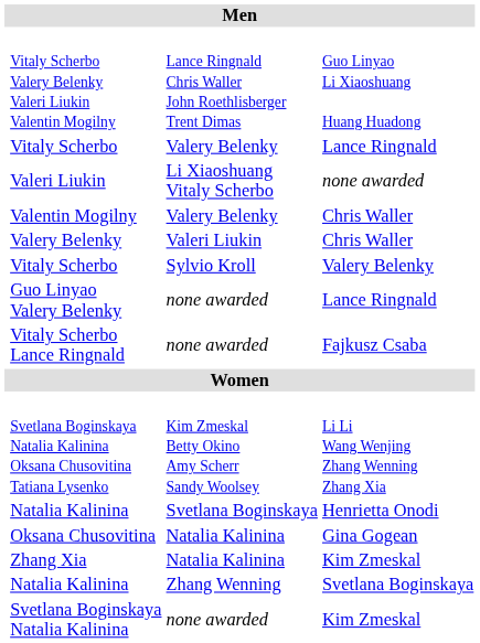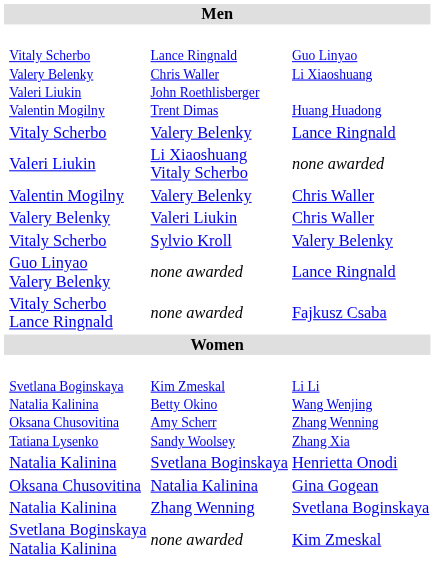- row: Zhang Xia | Natalia Kalinina | Kim Zmeskal
